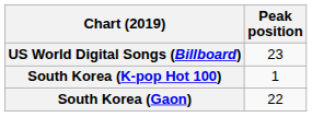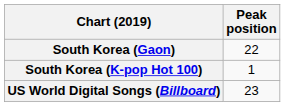rows swapped: South Korea (Gaon) <-> US World Digital Songs (Billboard)
